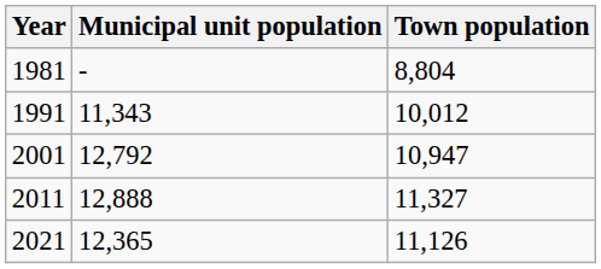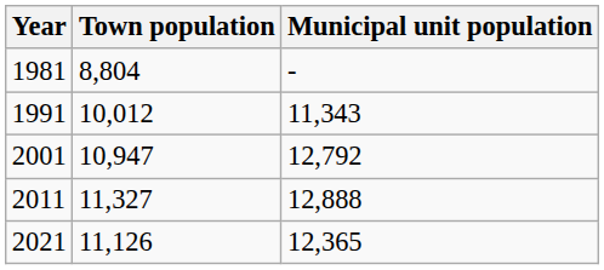columns swapped: Town population <-> Municipal unit population
